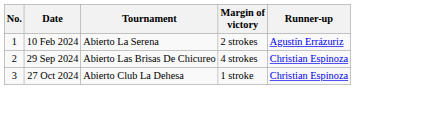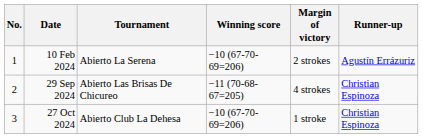+ column: Winning score | −10 (67-70-69=206) | −11 (70-68-67=205) | −10 (67-70-69=206)
